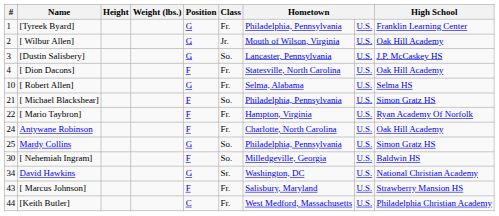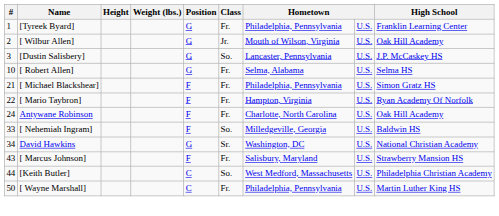- row: 4 | [ Dion Dacons] | F | Fr. | Statesville, North Carolina | U.S. | Oak Hill Academy
[ Michael Blackshear] | Class: So. -> Fr.
- row: 25 | Mardy Collins | G | So. | Philadelphia, Pennsylvania | U.S. | Simon Gratz HS
[ Nehemiah Ingram] | #: 30 -> 33
[Keith Butler] | Class: Fr. -> So.
+ row: 50 | [ Wayne Marshall] | C | Fr. | Philadelphia, Pennsylvania | U.S. | Martin Luther King HS
